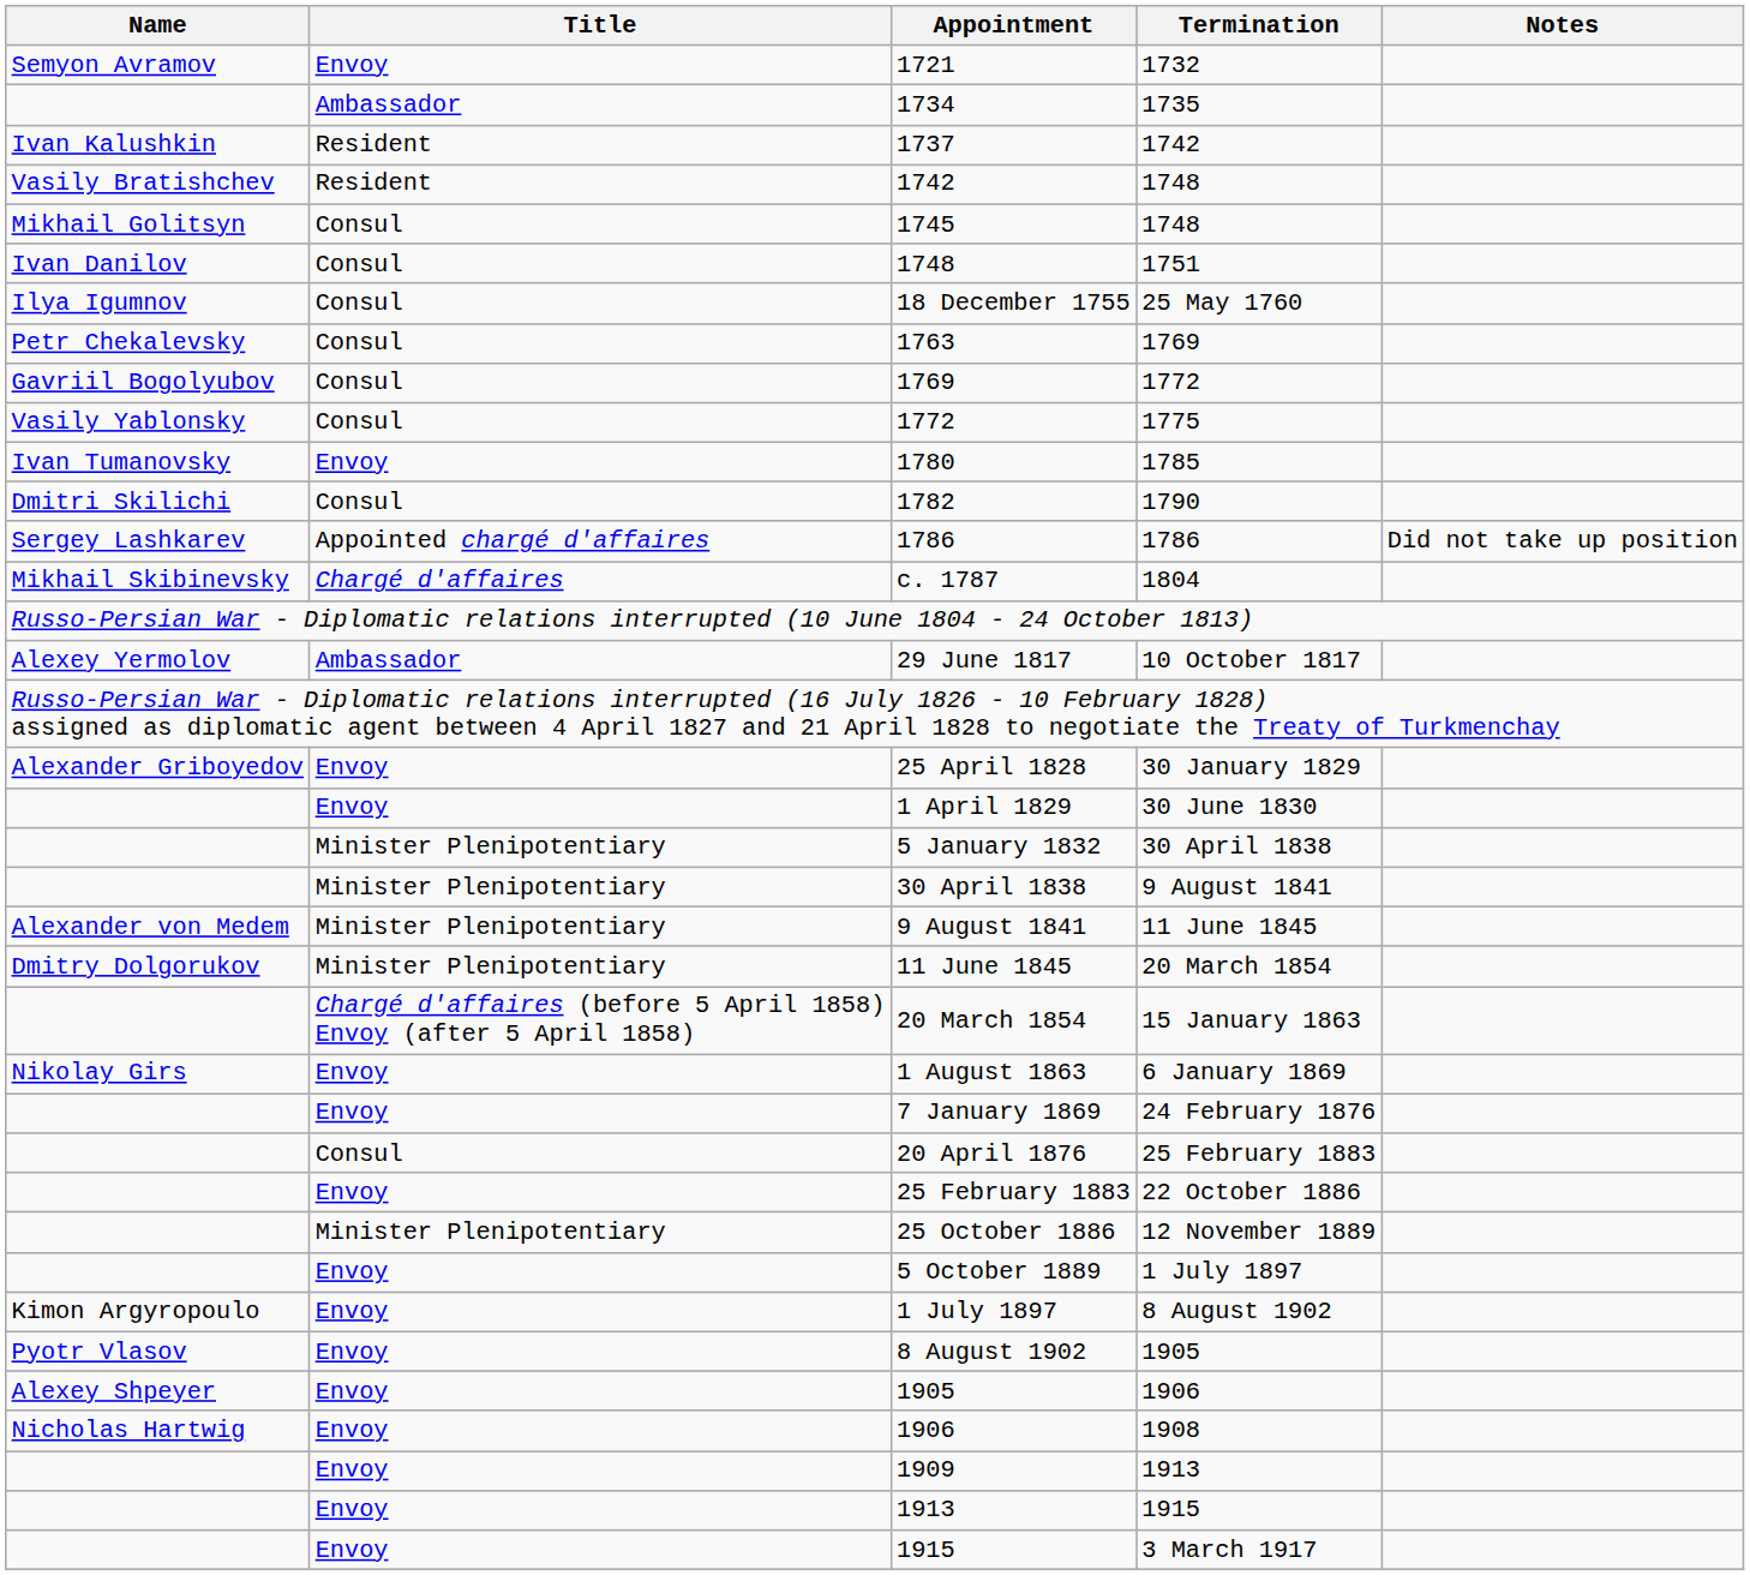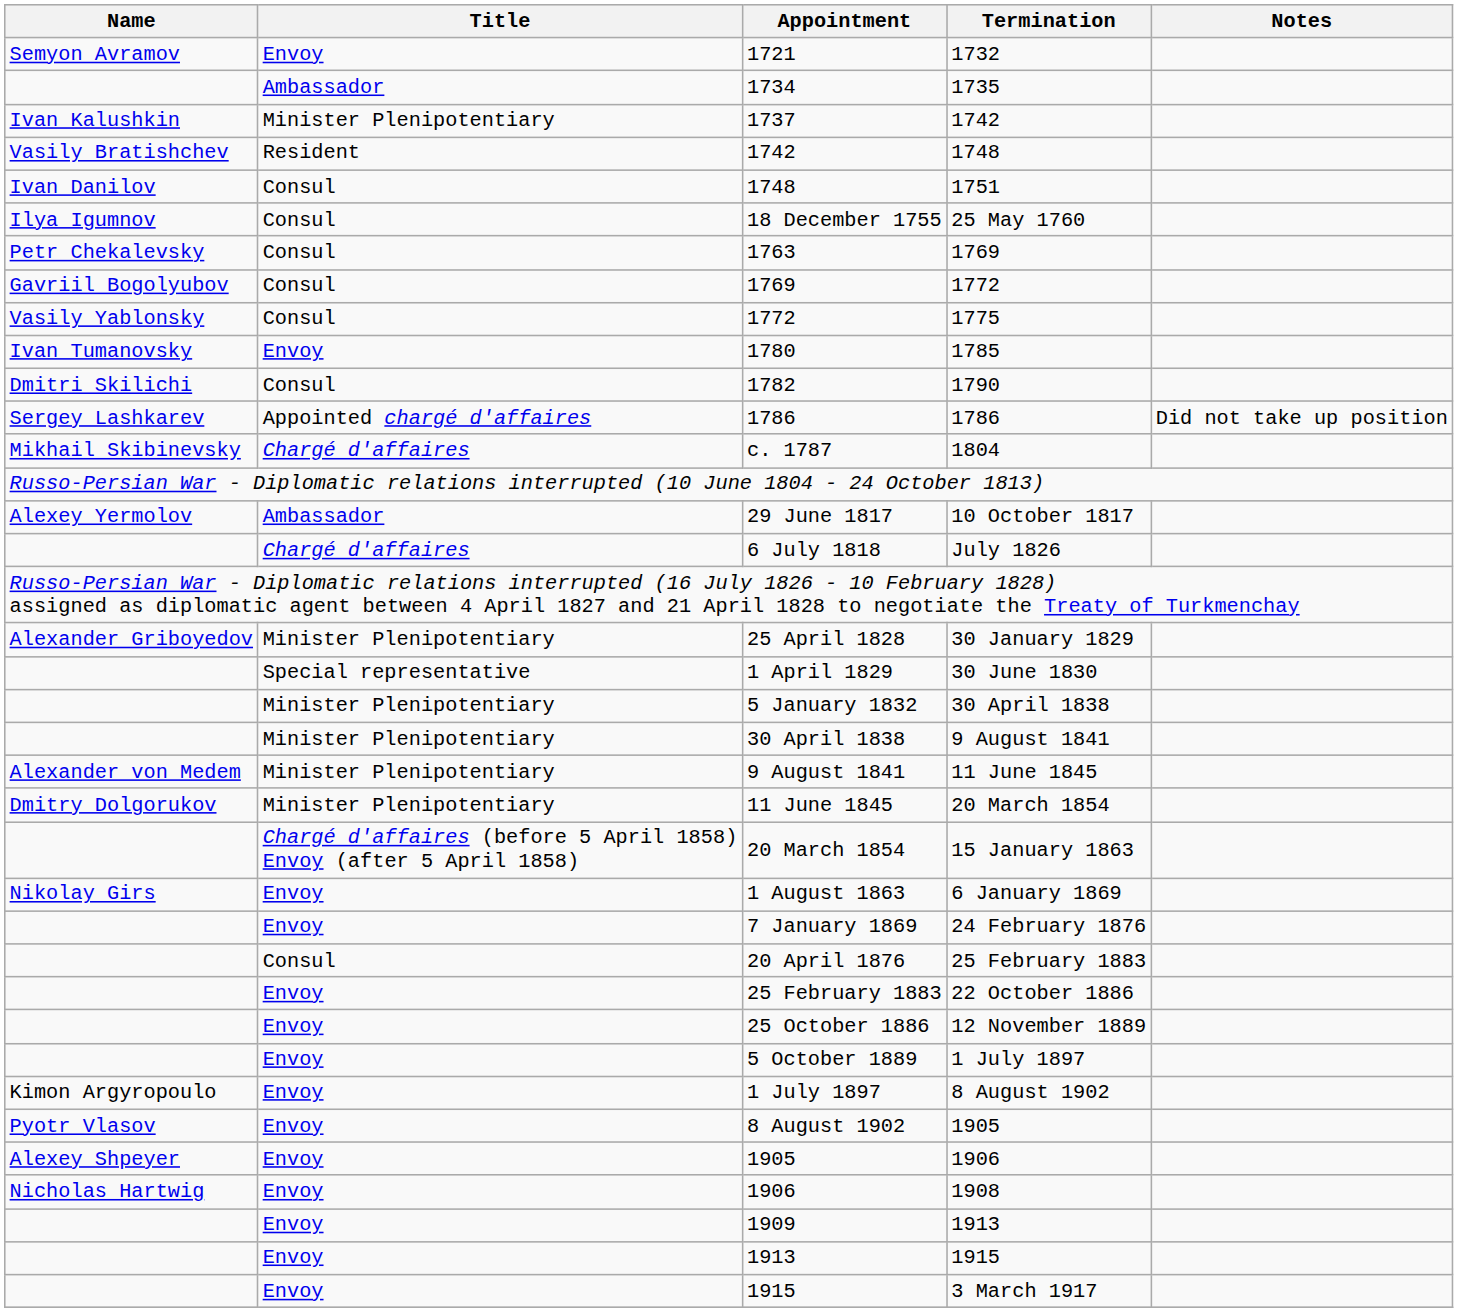1737 | Title: Resident -> Minister Plenipotentiary
- row: Mikhail Golitsyn | Consul | 1745 | 1748
+ row: Chargé d'affaires | 6 July 1818 | July 1826
25 April 1828 | Title: Envoy -> Minister Plenipotentiary
1 April 1829 | Title: Envoy -> Special representative
25 October 1886 | Title: Minister Plenipotentiary -> Envoy
